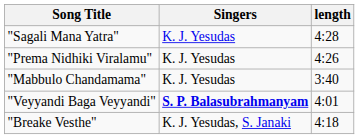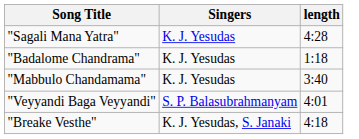+ row: "Badalome Chandrama" | K. J. Yesudas | 1:18
- row: "Prema Nidhiki Viralamu" | K. J. Yesudas | 4:26
"Veyyandi Baga Veyyandi" | Singers: bold -> normal
